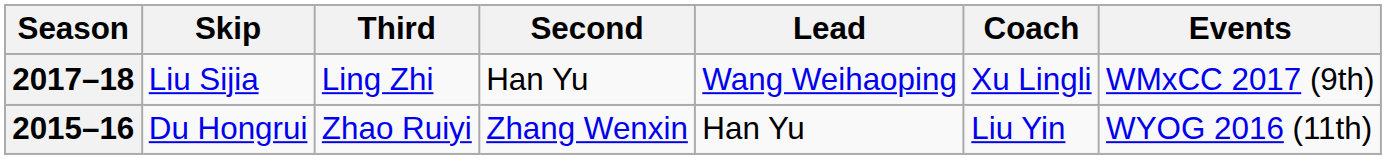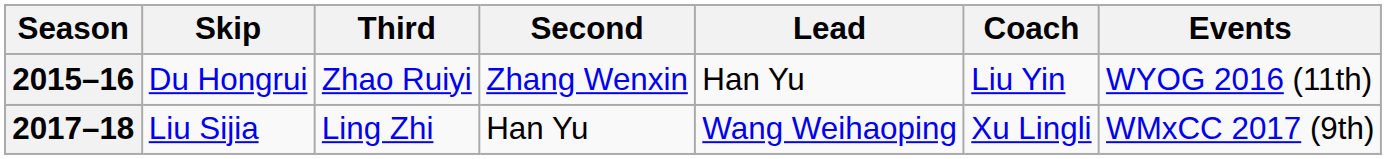rows swapped: 2015–16 <-> 2017–18
